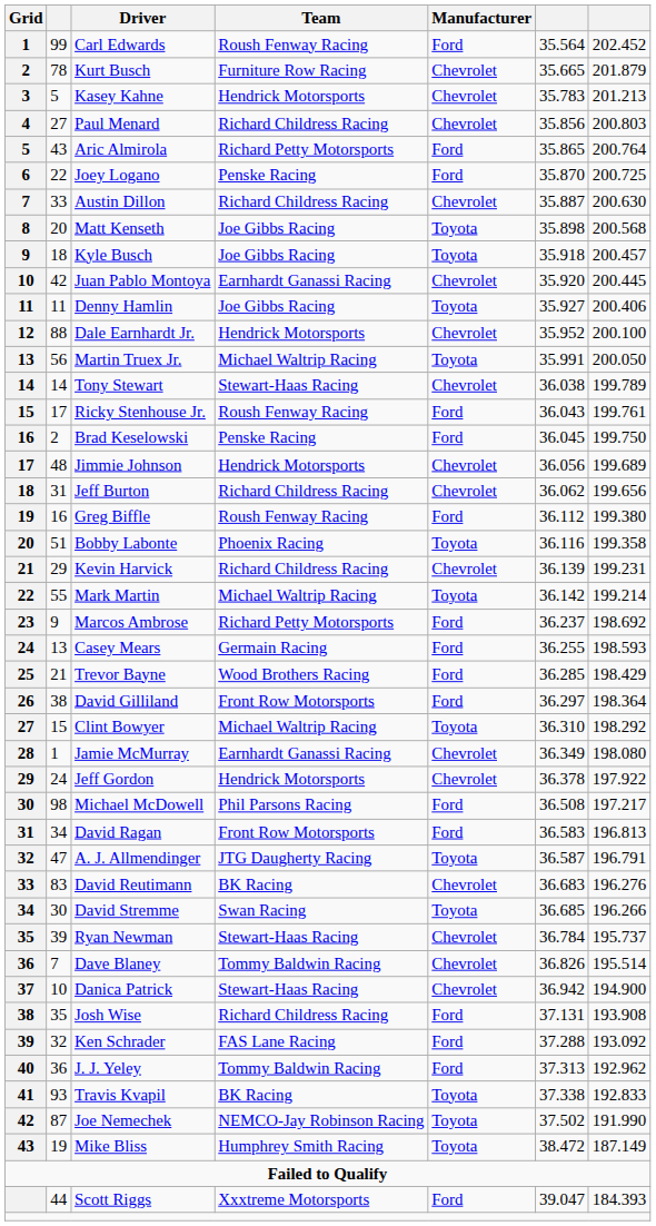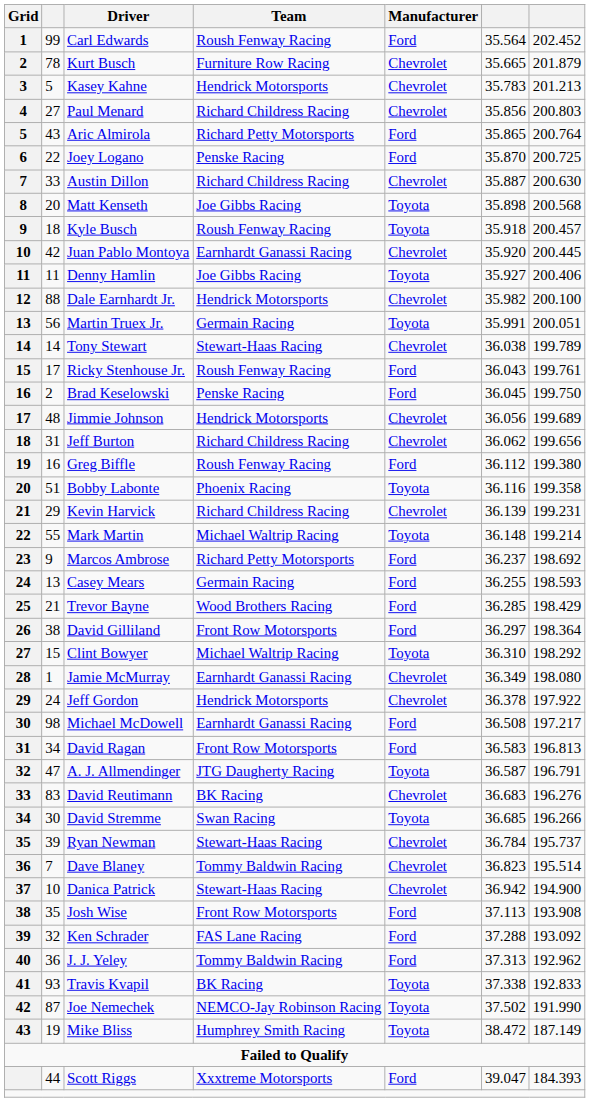Kyle Busch | Team: Joe Gibbs Racing -> Roush Fenway Racing
Dale Earnhardt Jr. | column 6: 35.952 -> 35.982
Martin Truex Jr. | Team: Michael Waltrip Racing -> Germain Racing
Martin Truex Jr. | column 7: 200.050 -> 200.051
Mark Martin | column 6: 36.142 -> 36.148
Michael McDowell | Team: Phil Parsons Racing -> Earnhardt Ganassi Racing
Dave Blaney | column 6: 36.826 -> 36.823
Josh Wise | Team: Richard Childress Racing -> Front Row Motorsports
Josh Wise | column 6: 37.131 -> 37.113
